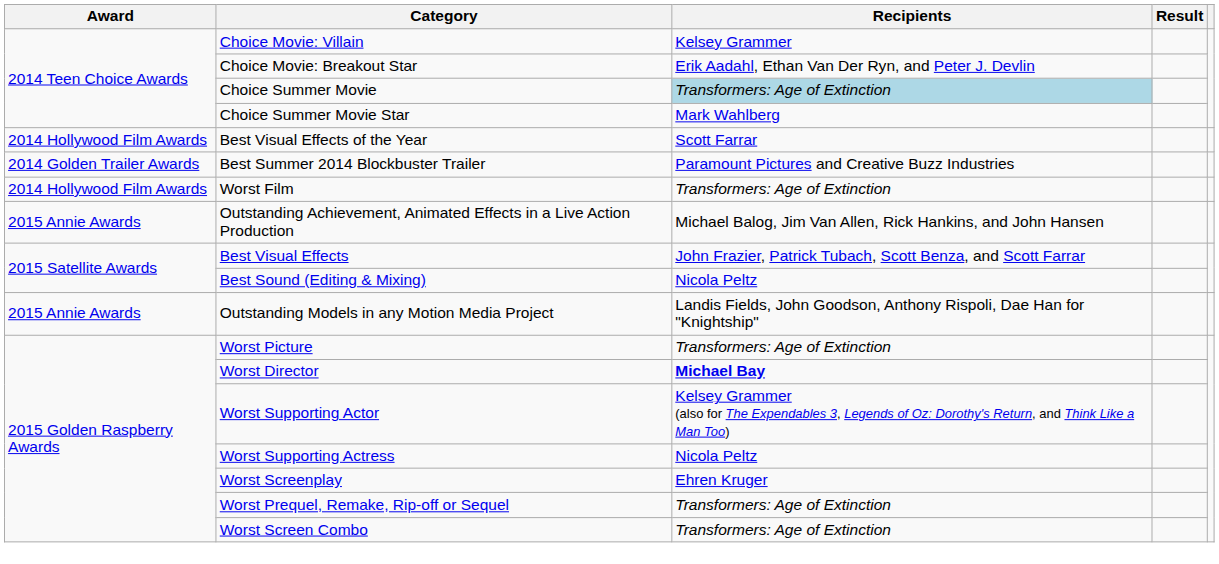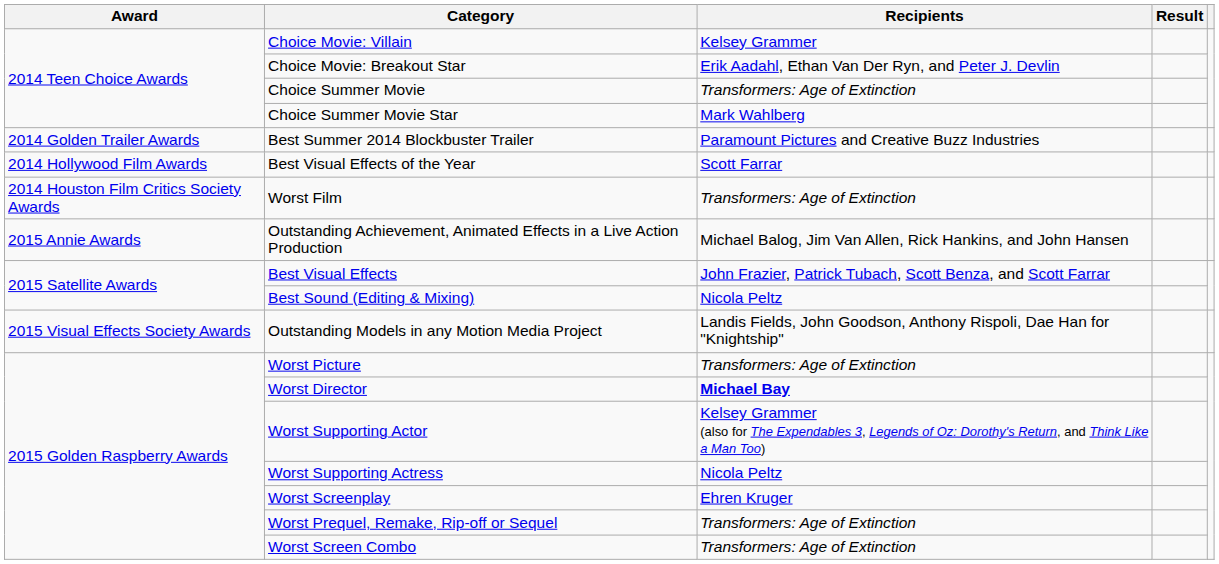Choice Summer Movie | Recipients: lightblue background -> no background
rows swapped: Best Summer 2014 Blockbuster Trailer <-> Best Visual Effects of the Year
Worst Film | Award: 2014 Hollywood Film Awards -> 2014 Houston Film Critics Society Awards
Outstanding Models in any Motion Media Project | Award: 2015 Annie Awards -> 2015 Visual Effects Society Awards
